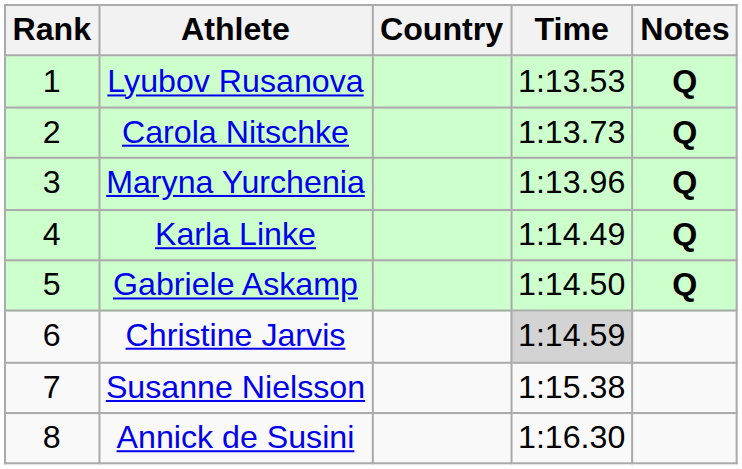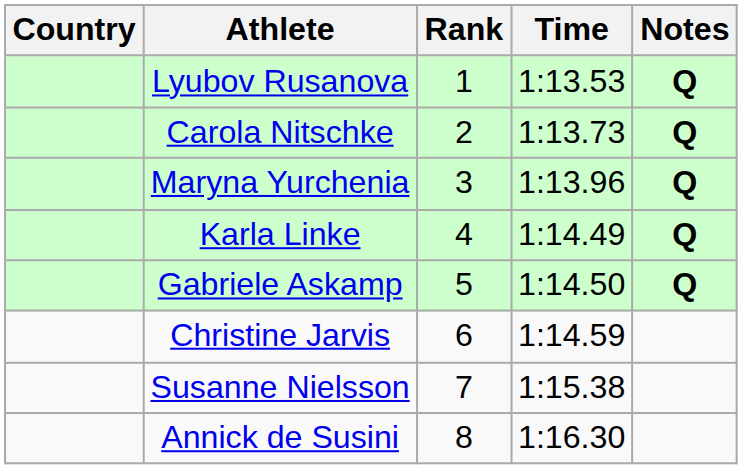columns swapped: Rank <-> Country
Christine Jarvis | Time: lightgrey background -> no background
